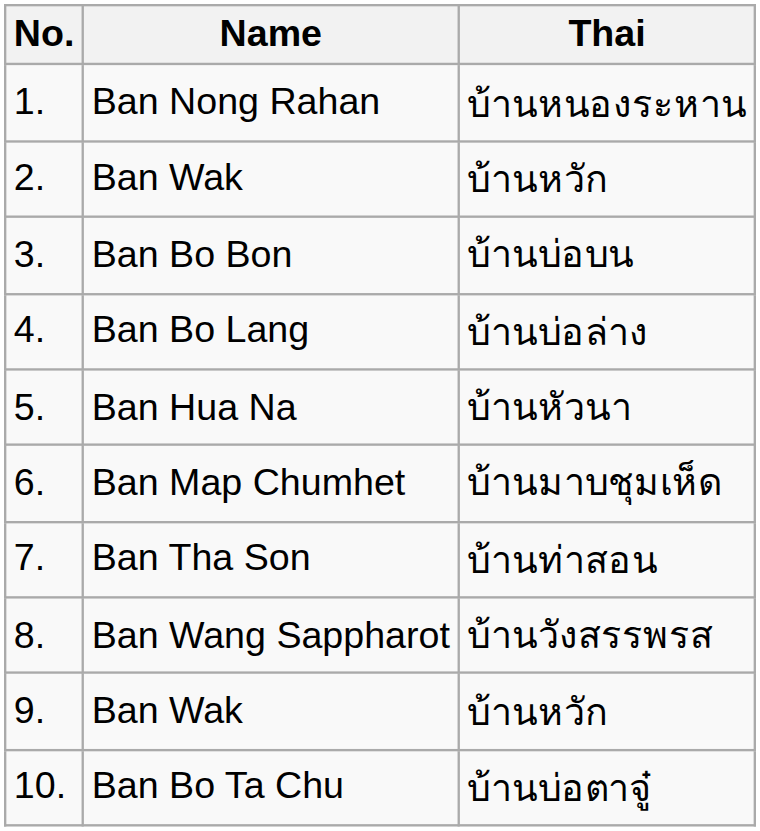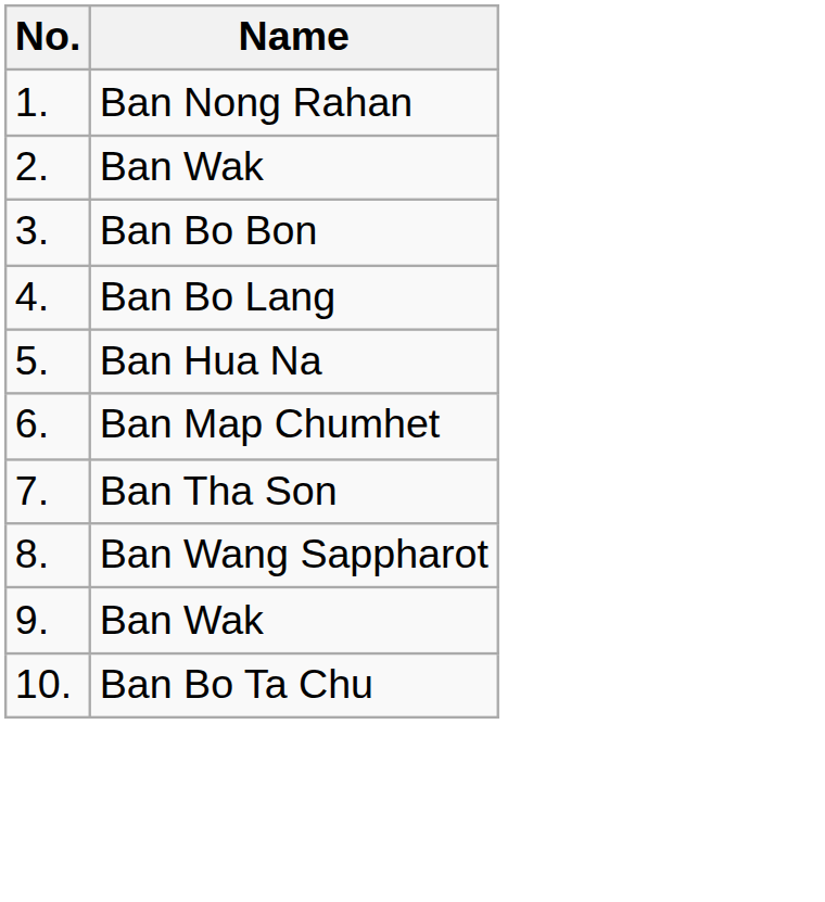- column: Thai | บ้านหนองระหาน | บ้านหวัก | บ้านบ่อบน | บ้านบ่อล่าง | บ้านหัวนา | บ้านมาบชุมเห็ด | บ้านท่าสอน | บ้านวังสรรพรส | บ้านหวัก | บ้านบ่อตาจู๋
